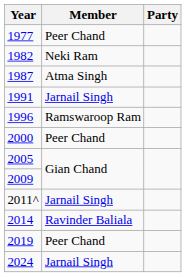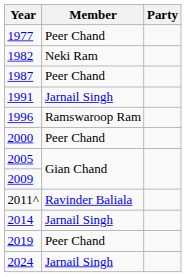1987 | Member: Atma Singh -> Peer Chand
2011^ | Member: Jarnail Singh -> Ravinder Baliala
2014 | Member: Ravinder Baliala -> Jarnail Singh
